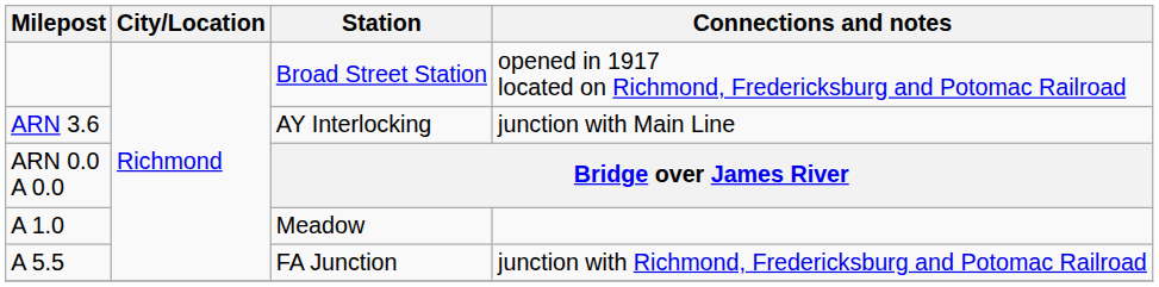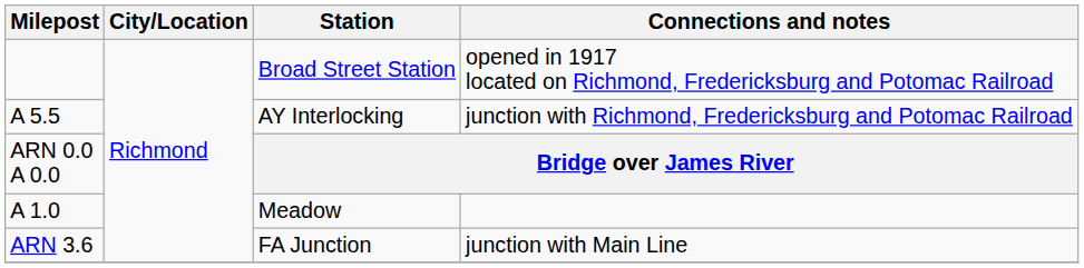AY Interlocking | Milepost: ARN 3.6 -> A 5.5
AY Interlocking | Connections and notes: junction with Main Line -> junction with Richmond, Fredericksburg and Potomac Railroad
FA Junction | Milepost: A 5.5 -> ARN 3.6
FA Junction | Connections and notes: junction with Richmond, Fredericksburg and Potomac Railroad -> junction with Main Line
